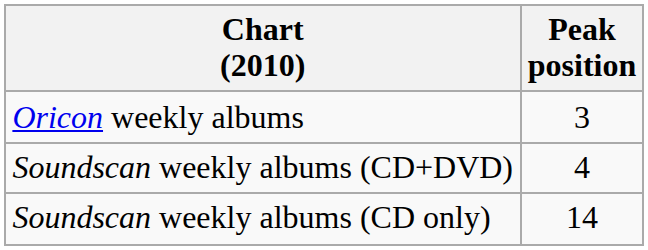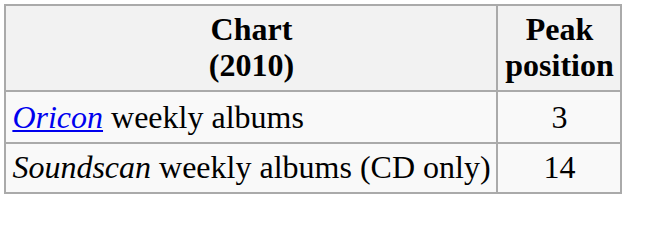- row: Soundscan weekly albums (CD+DVD) | 4
